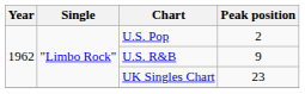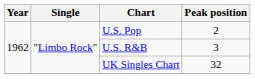U.S. R&B | Peak position: 9 -> 3
UK Singles Chart | Peak position: 23 -> 32
